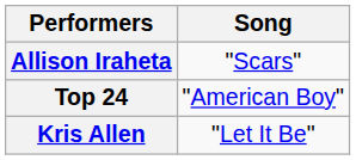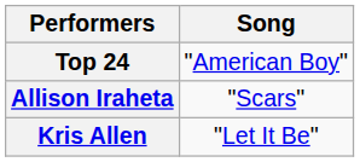rows swapped: Top 24 <-> Allison Iraheta
